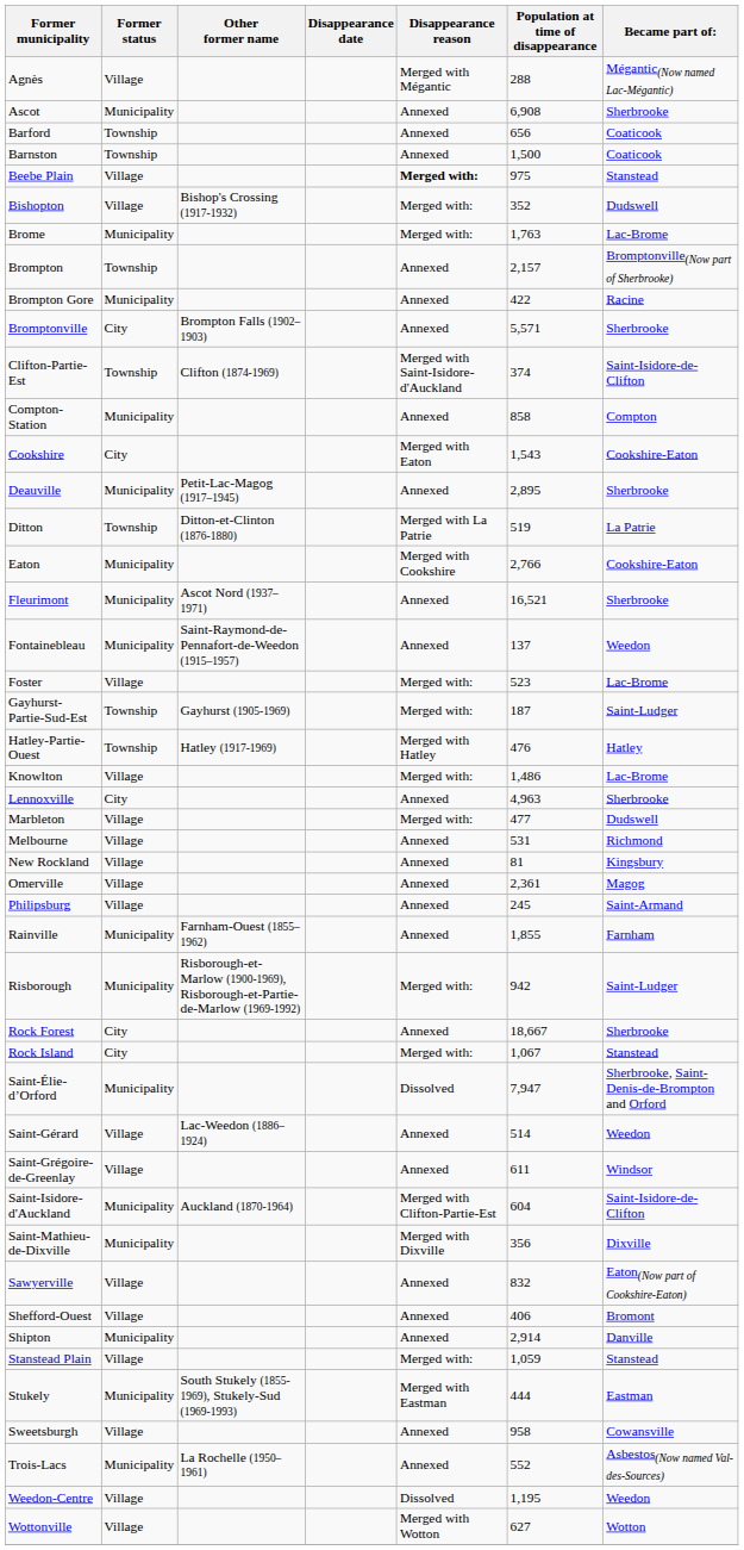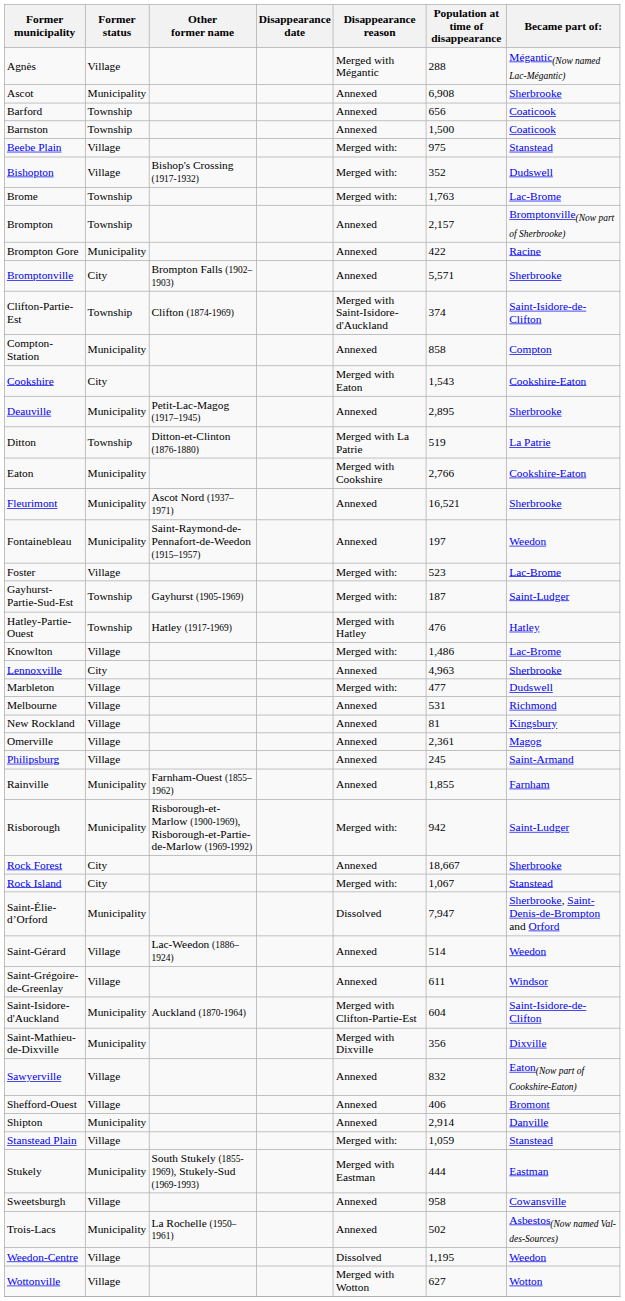Beebe Plain | Disappearance reason: bold -> normal
Brome | Former status: Municipality -> Township
Fontainebleau | Population at time of disappearance: 137 -> 197
Trois-Lacs | Population at time of disappearance: 552 -> 502
